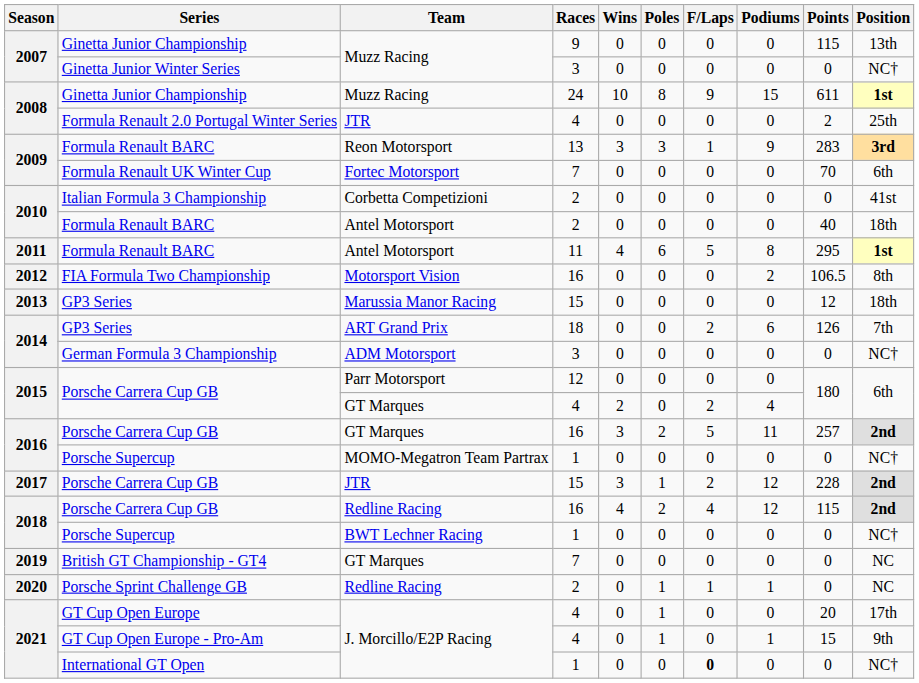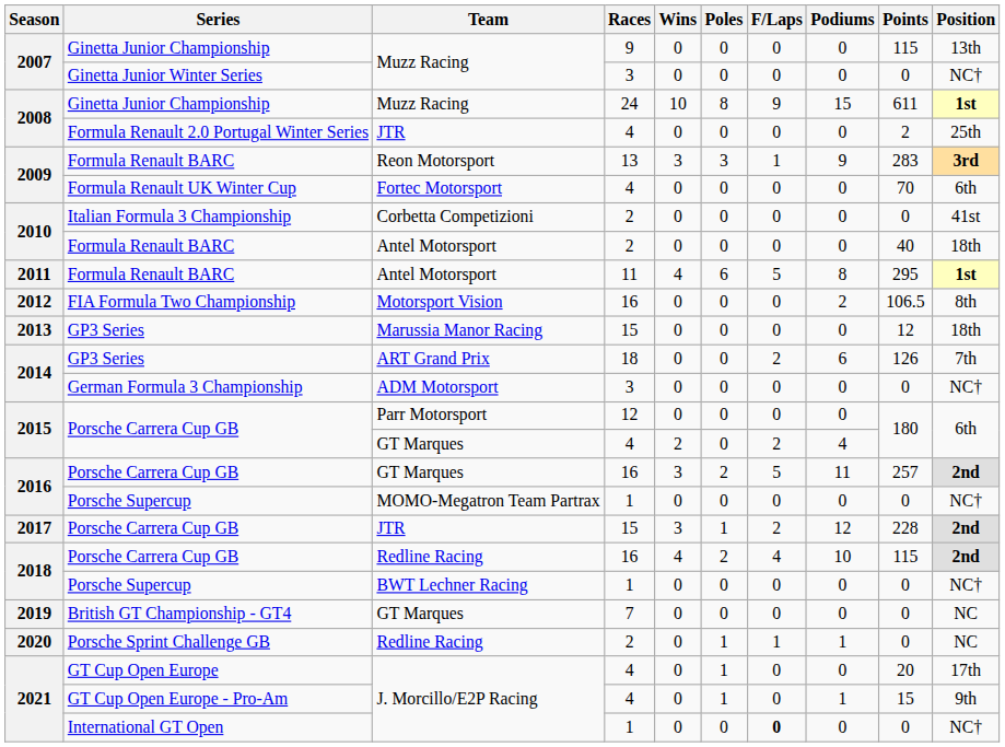Formula Renault UK Winter Cup | Races: 7 -> 4
2018 / Porsche Carrera Cup GB | Podiums: 12 -> 10
